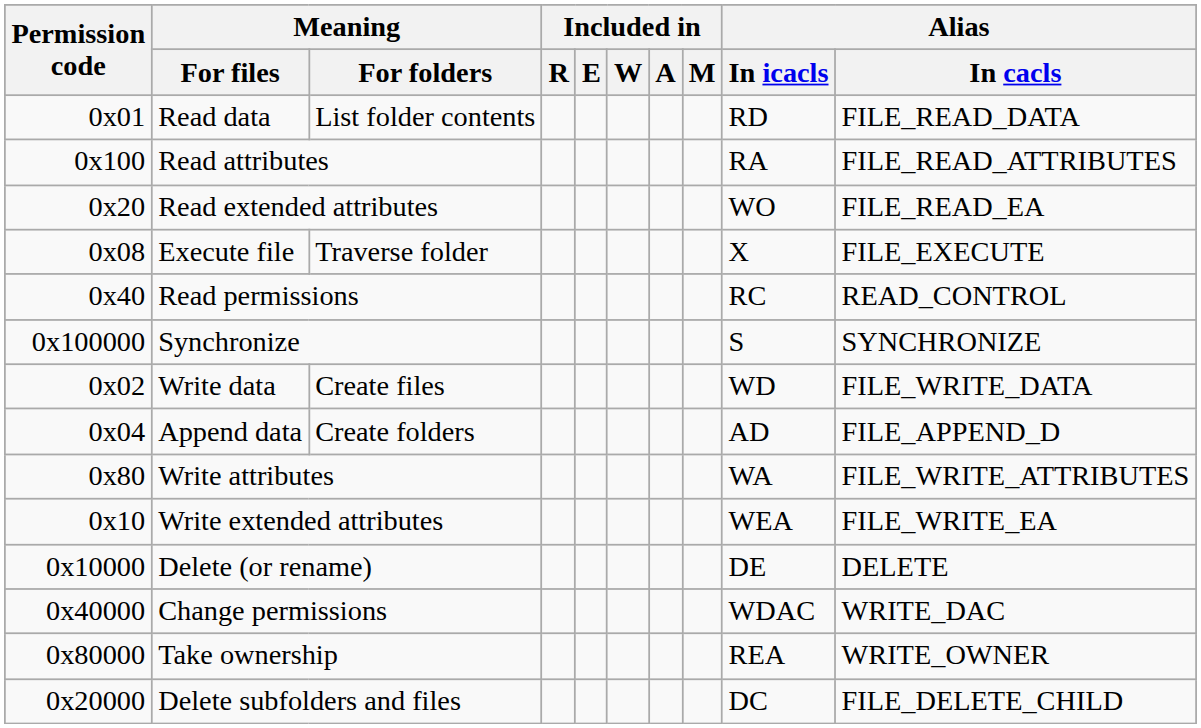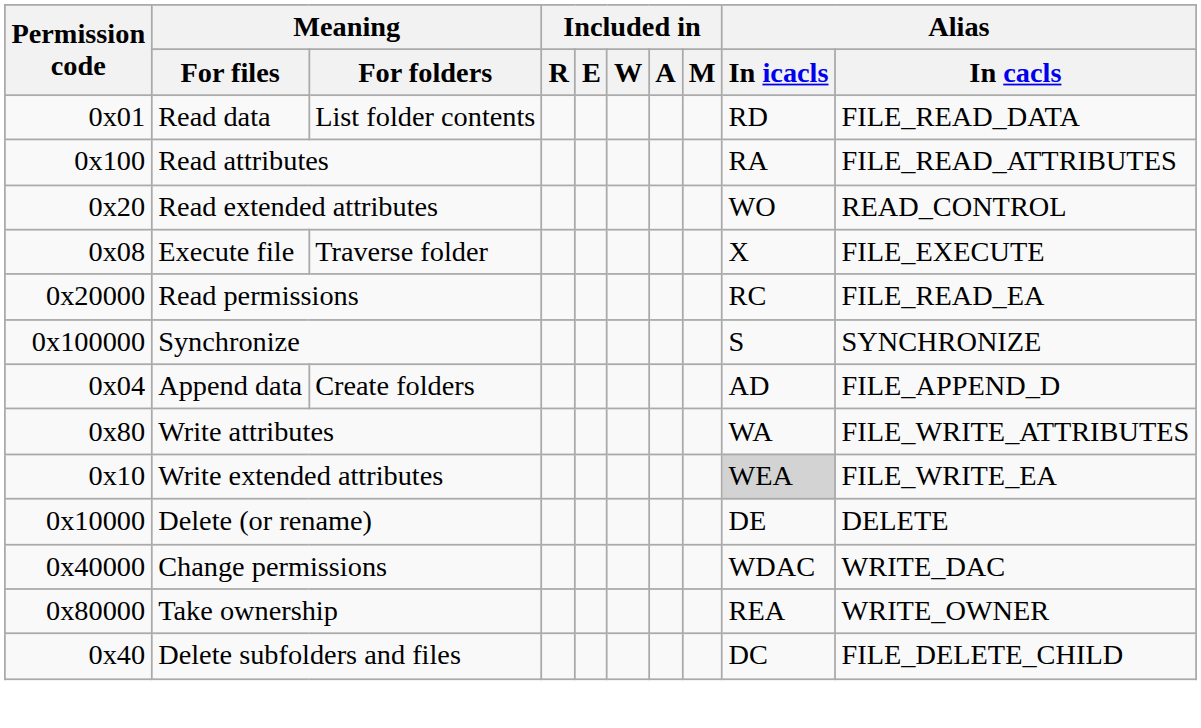Read extended attributes | Alias / In cacls: FILE_READ_EA -> READ_CONTROL
Read permissions | Permission code: 0x40 -> 0x20000
Read permissions | Alias / In cacls: READ_CONTROL -> FILE_READ_EA
- row: 0x02 | Write data | Create files | WD | FILE_WRITE_DATA
Write extended attributes | Alias / In icacls: no background -> lightgrey background
Delete subfolders and files | Permission code: 0x20000 -> 0x40
